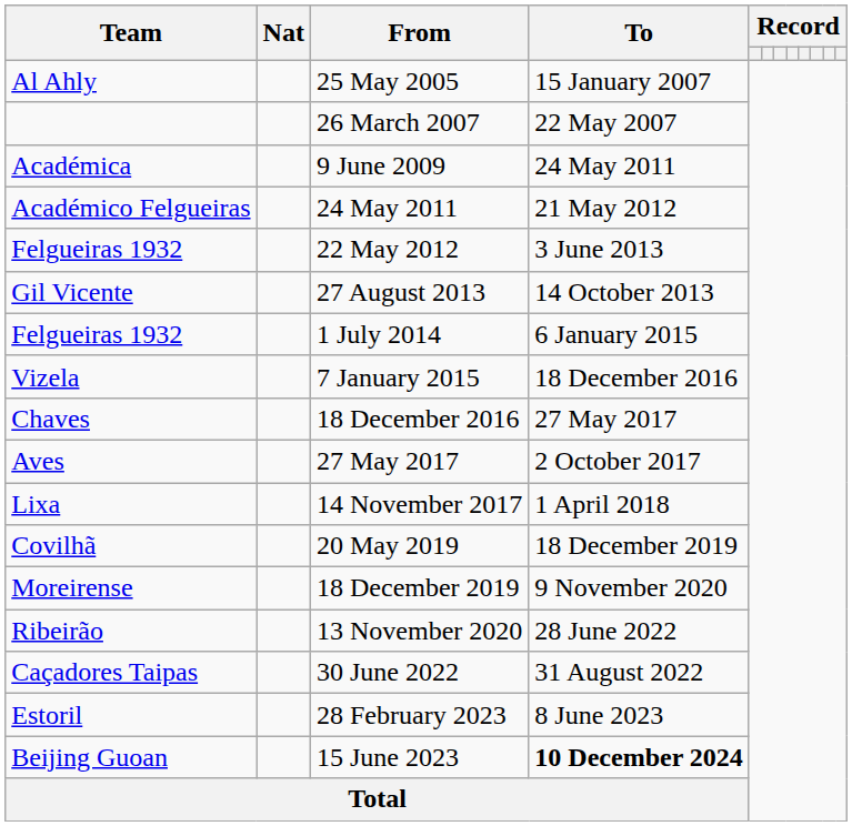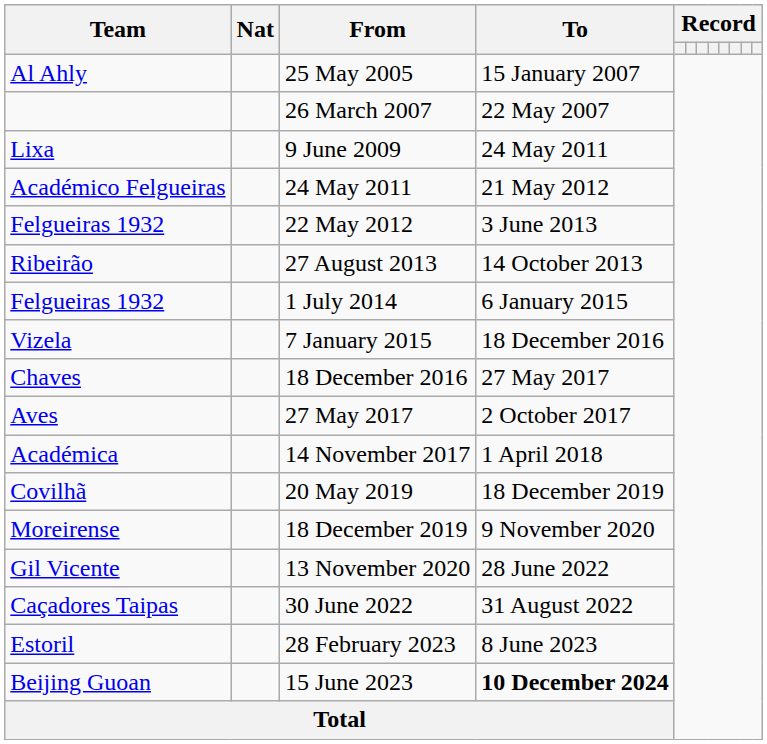9 June 2009 | Team: Académica -> Lixa
27 August 2013 | Team: Gil Vicente -> Ribeirão
14 November 2017 | Team: Lixa -> Académica
13 November 2020 | Team: Ribeirão -> Gil Vicente
